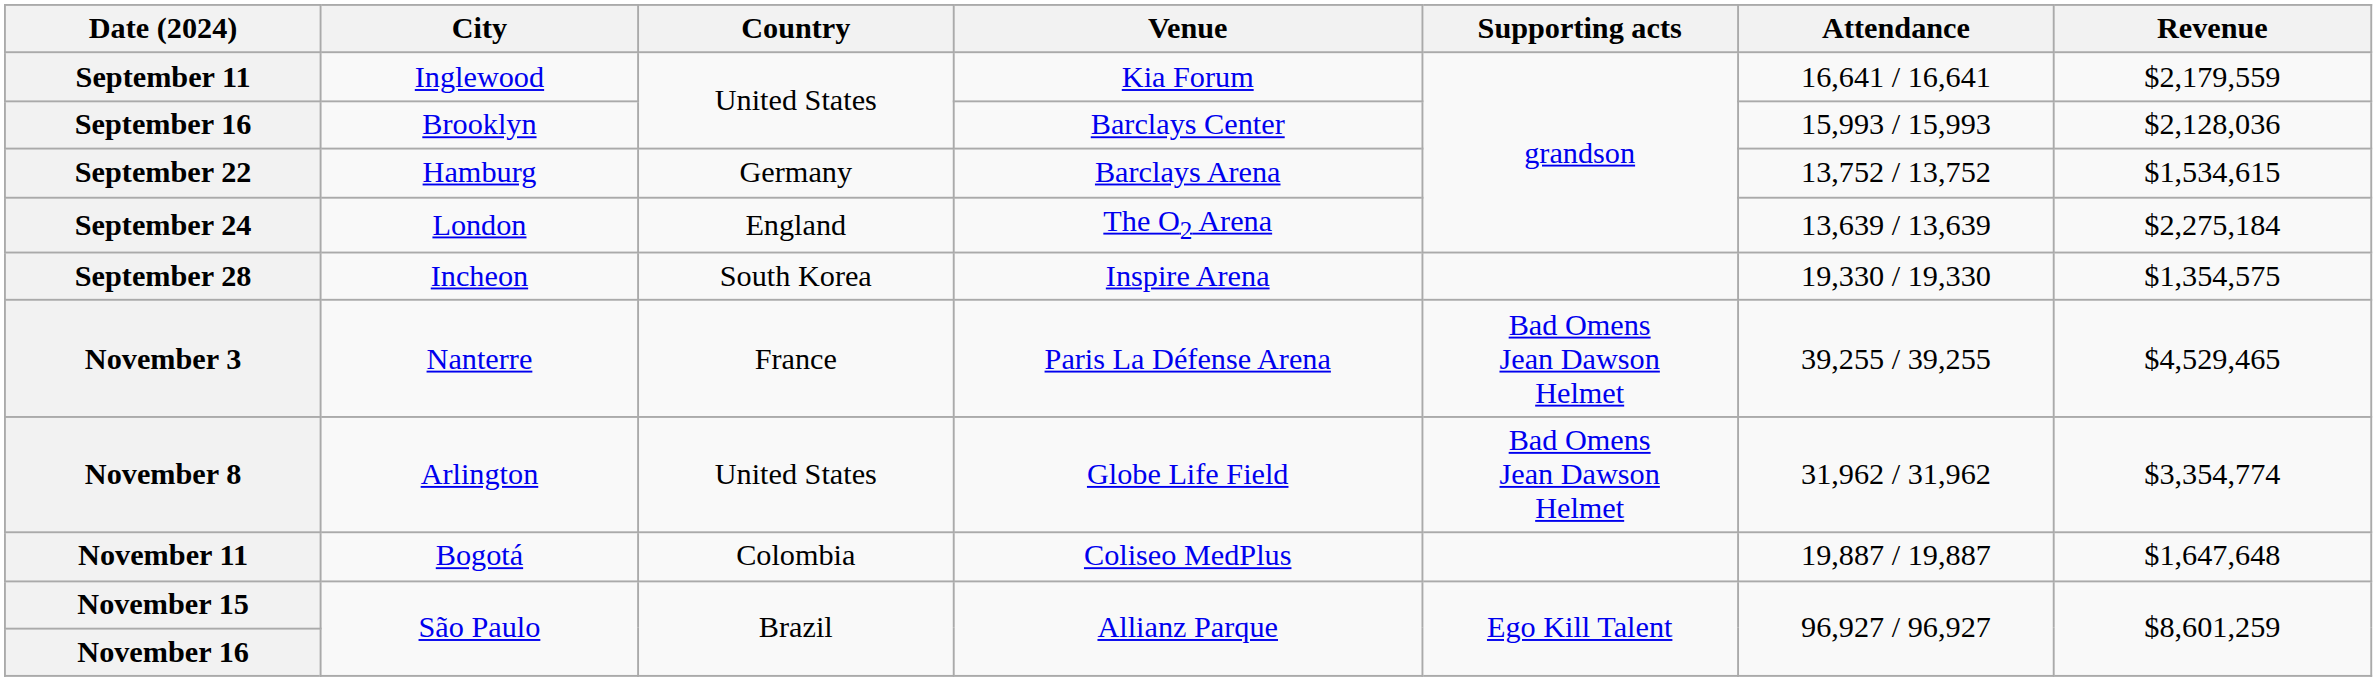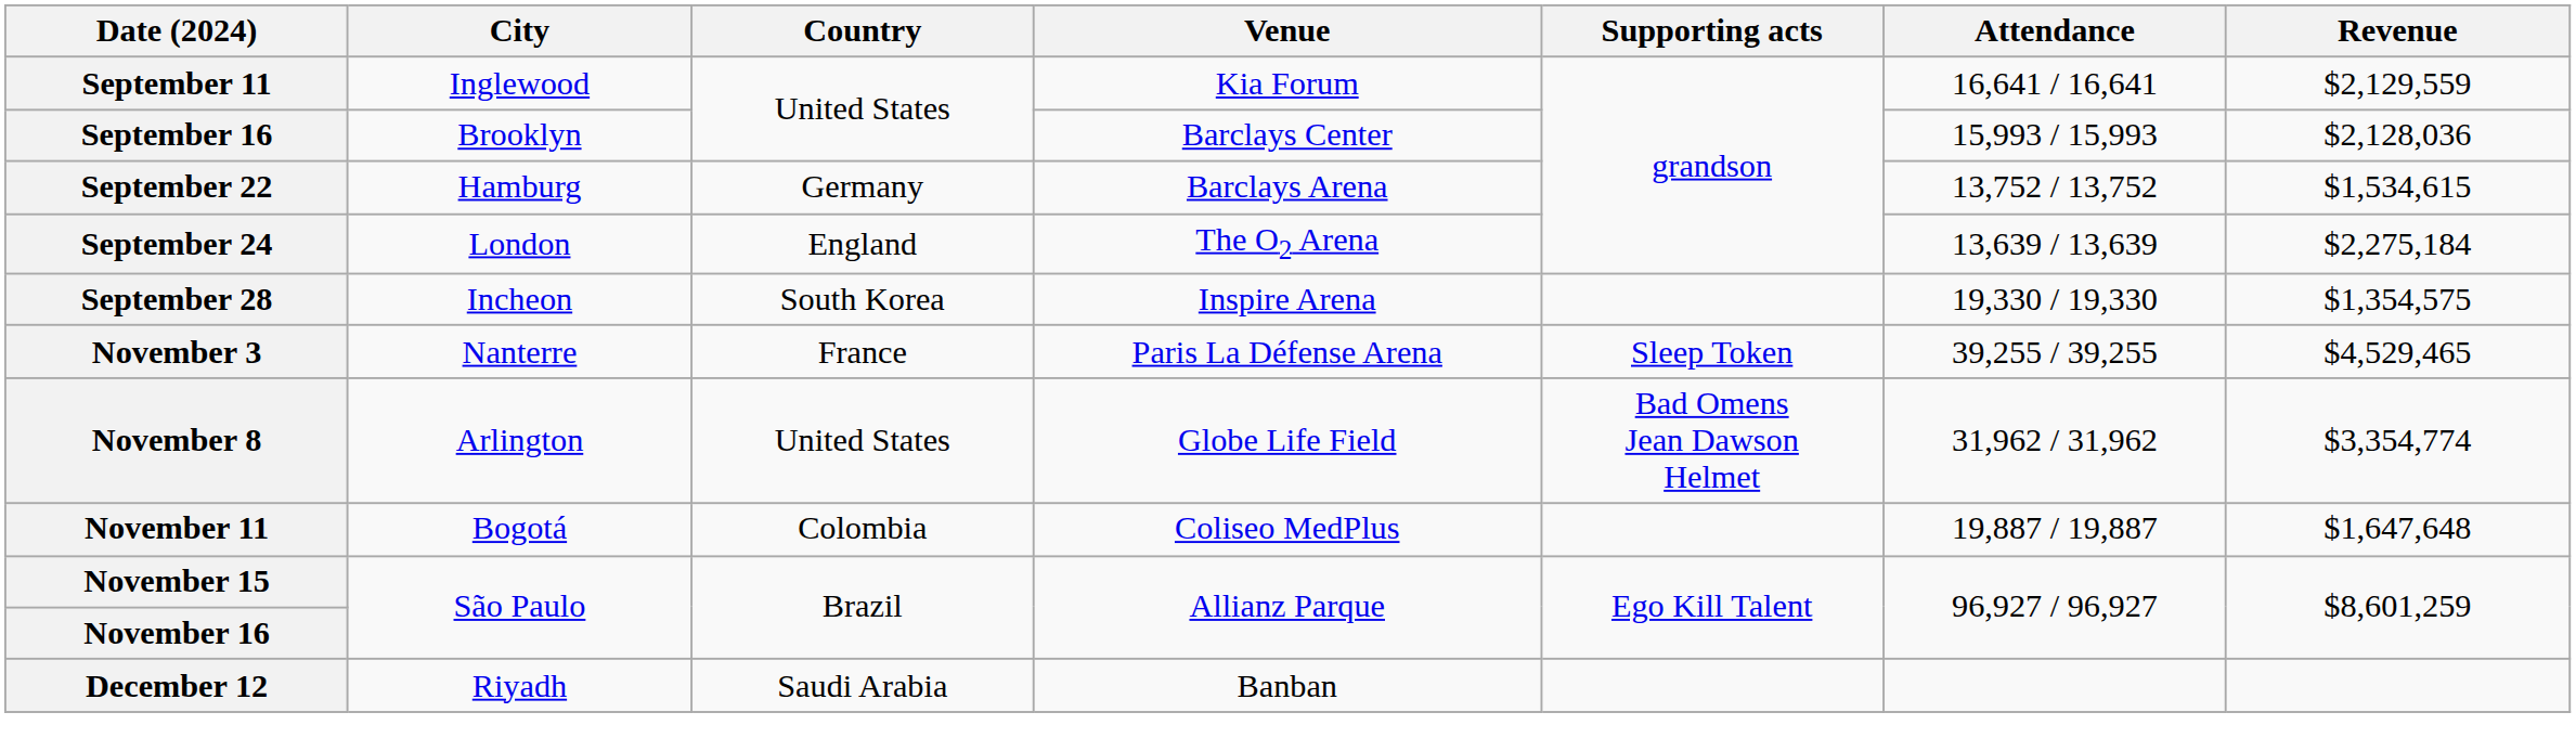September 11 | Revenue: $2,179,559 -> $2,129,559
November 3 | Supporting acts: Bad Omens Jean Dawson Helmet -> Sleep Token
+ row: December 12 | Riyadh | Saudi Arabia | Banban
